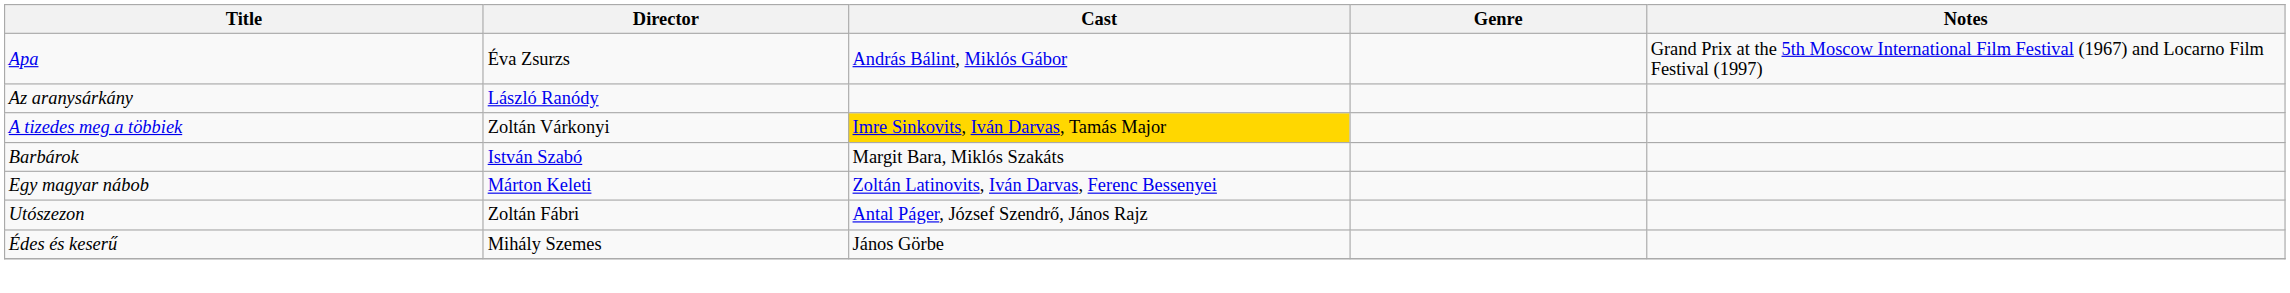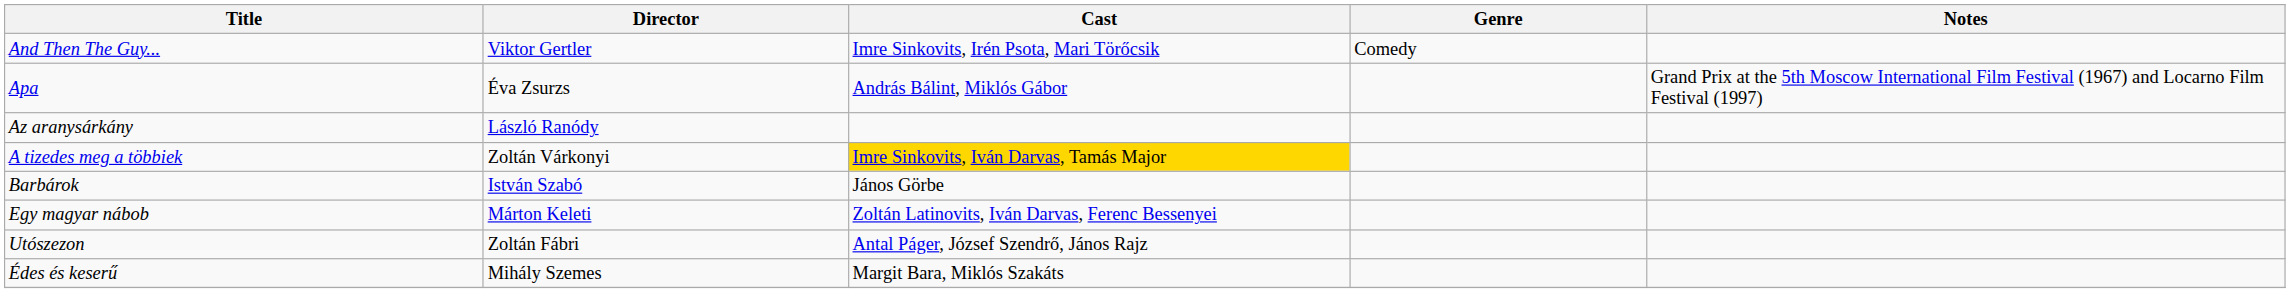+ row: And Then The Guy... | Viktor Gertler | Imre Sinkovits, Irén Psota, Mari Törőcsik | Comedy
Barbárok | Cast: Margit Bara, Miklós Szakáts -> János Görbe
Édes és keserű | Cast: János Görbe -> Margit Bara, Miklós Szakáts
